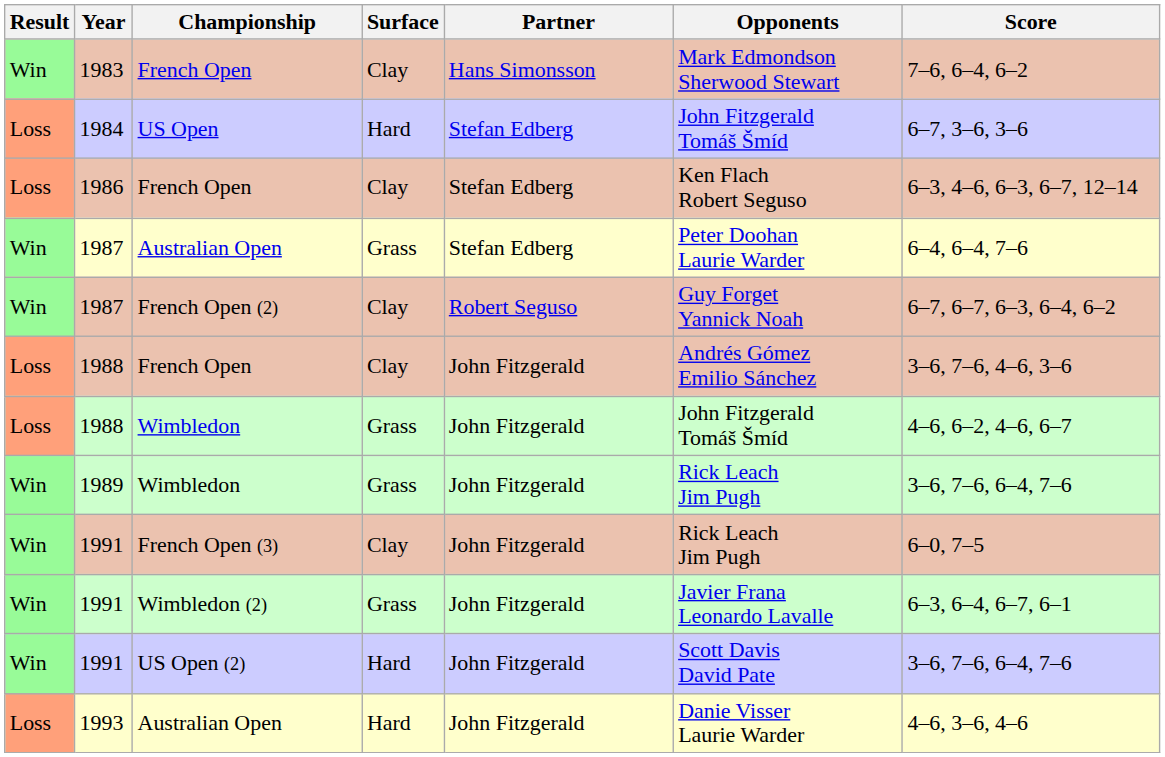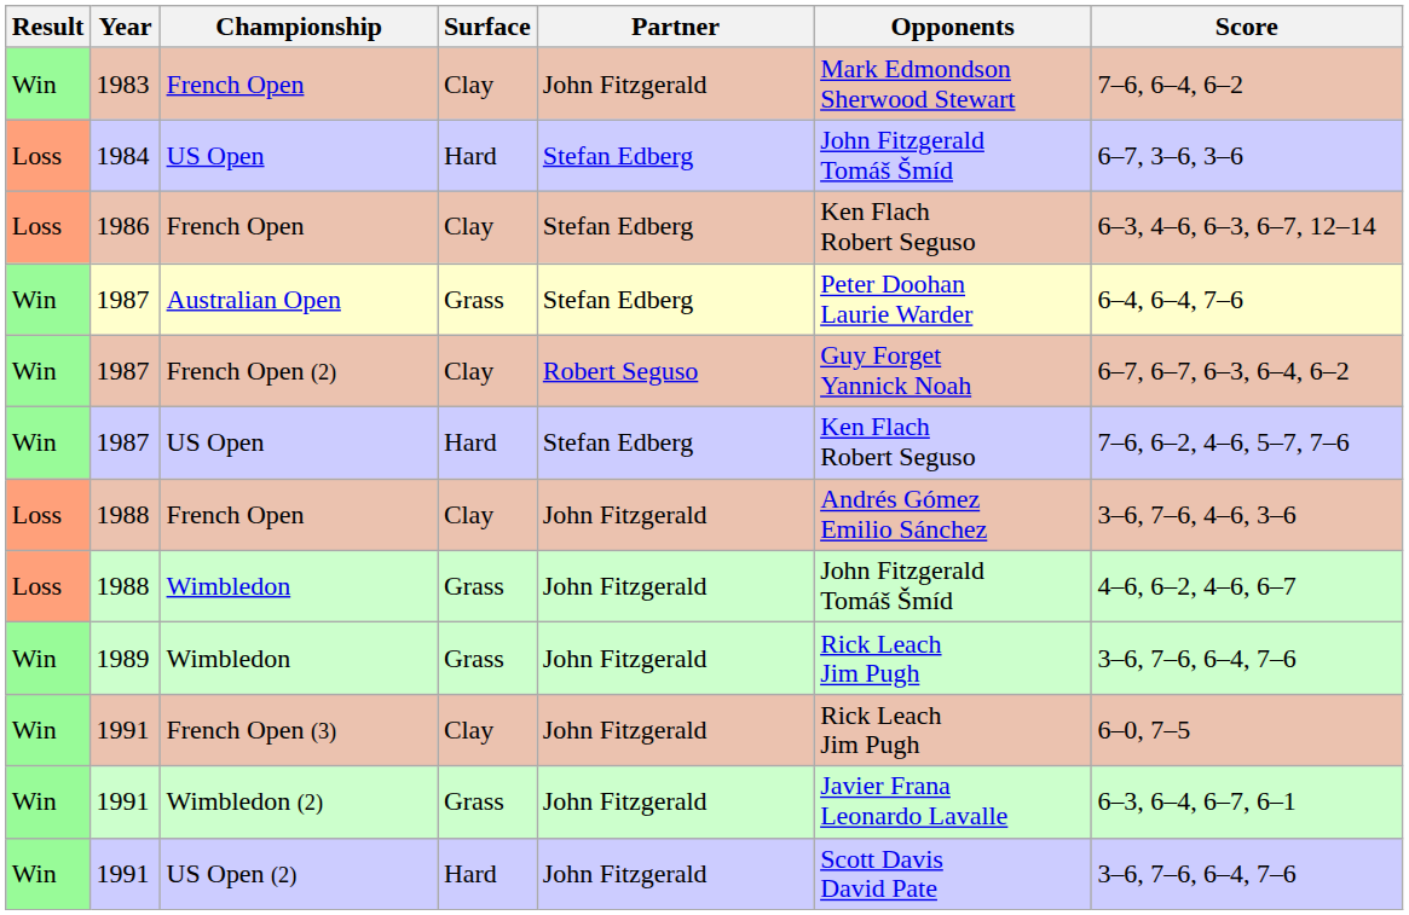1983 | Partner: Hans Simonsson -> John Fitzgerald
+ row: Win | 1987 | US Open | Hard | Stefan Edberg | Ken Flach Robert Seguso | 7–6, 6–2, 4–6, 5–7, 7–6
- row: Loss | 1993 | Australian Open | Hard | John Fitzgerald | Danie Visser Laurie Warder | 4–6, 3–6, 4–6
